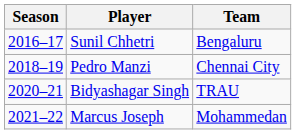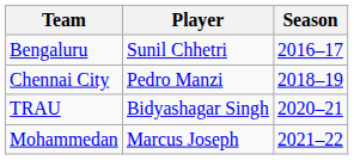columns swapped: Season <-> Team
